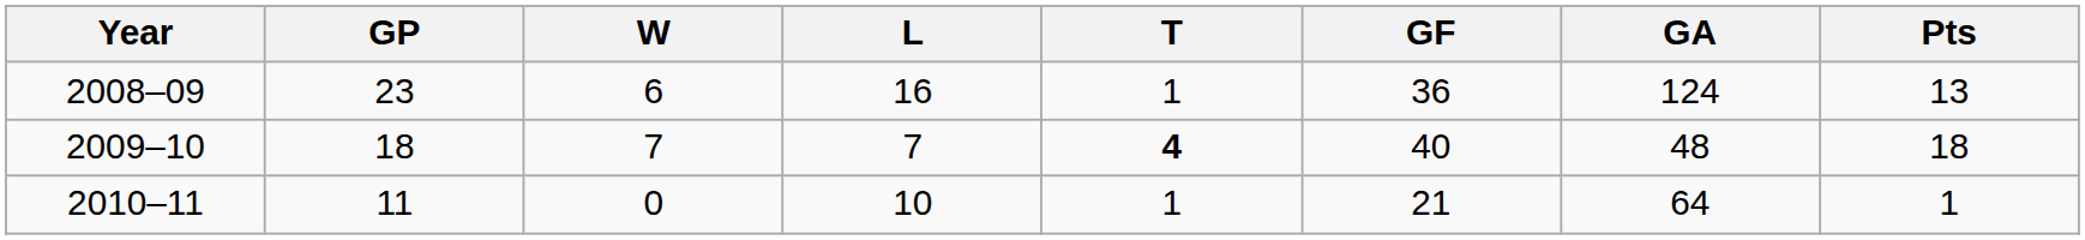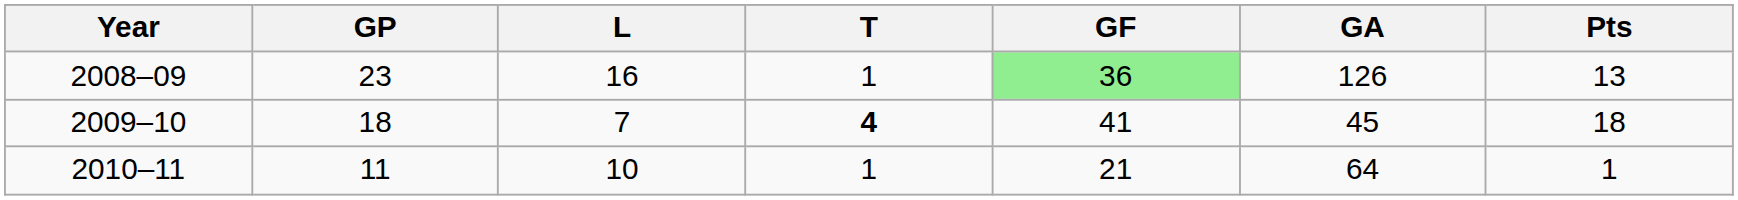- column: W | 6 | 7 | 0
2008–09 | GF: no background -> lightgreen background
2008–09 | GA: 124 -> 126
2009–10 | GF: 40 -> 41
2009–10 | GA: 48 -> 45
